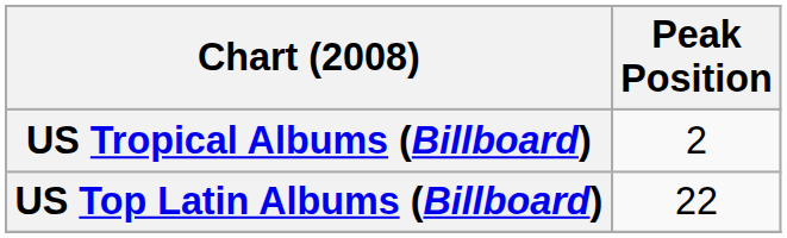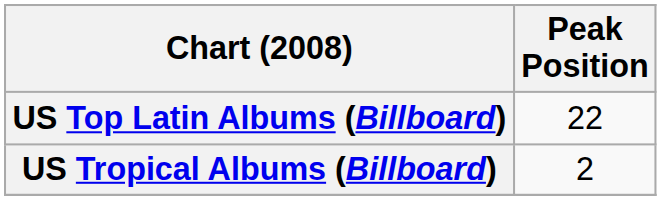rows swapped: US Top Latin Albums (Billboard) <-> US Tropical Albums (Billboard)
